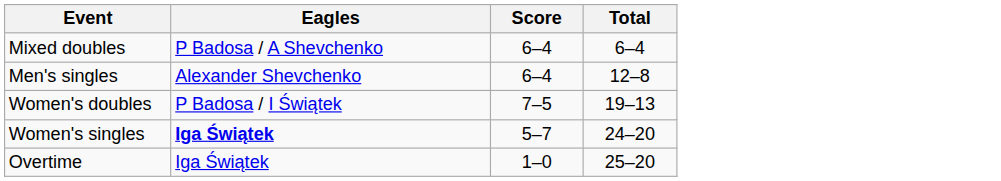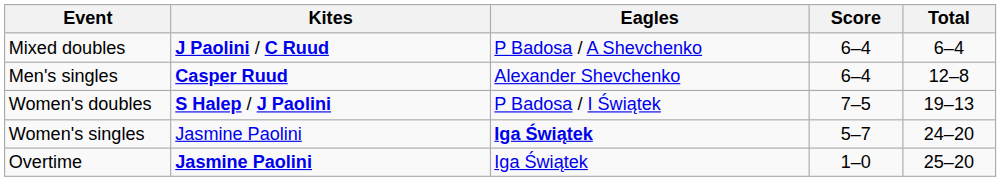+ column: Kites | J Paolini / C Ruud | Casper Ruud | S Halep / J Paolini | Jasmine Paolini | Jasmine Paolini
